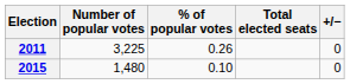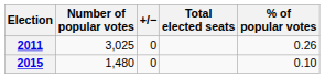columns swapped: % of popular votes <-> +/−
2011 | Number of popular votes: 3,225 -> 3,025
